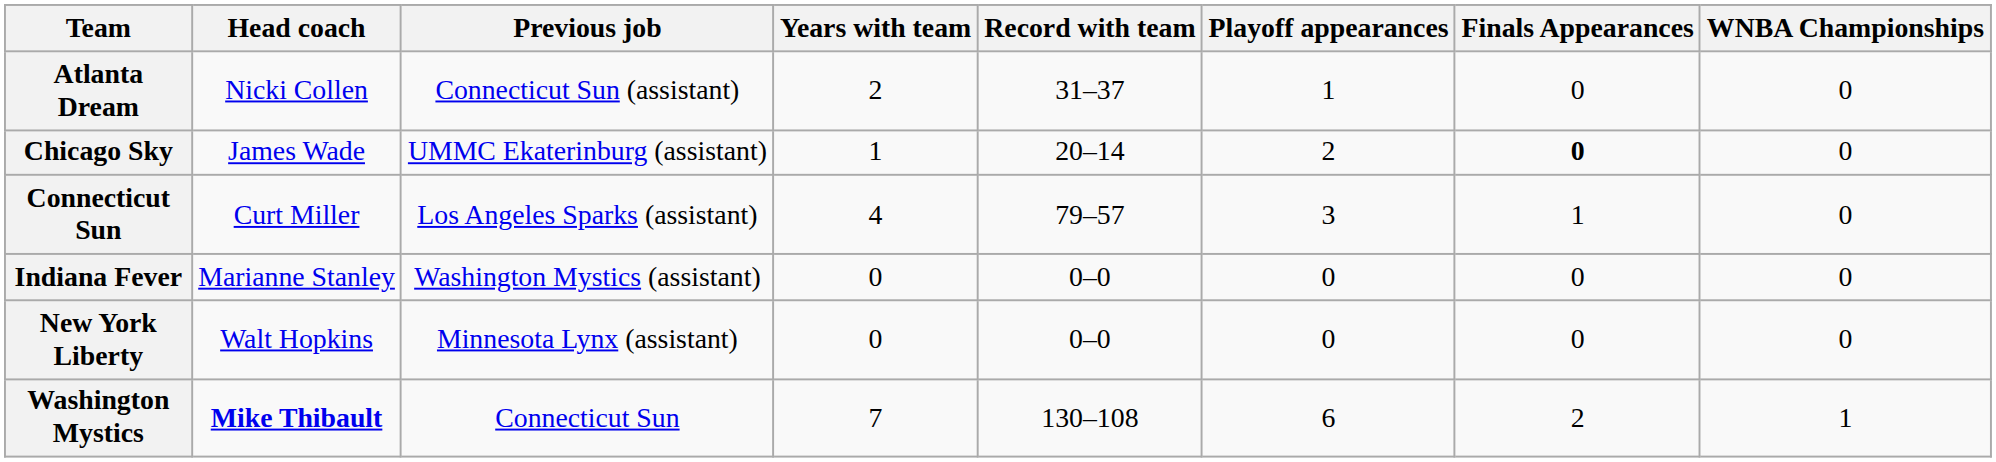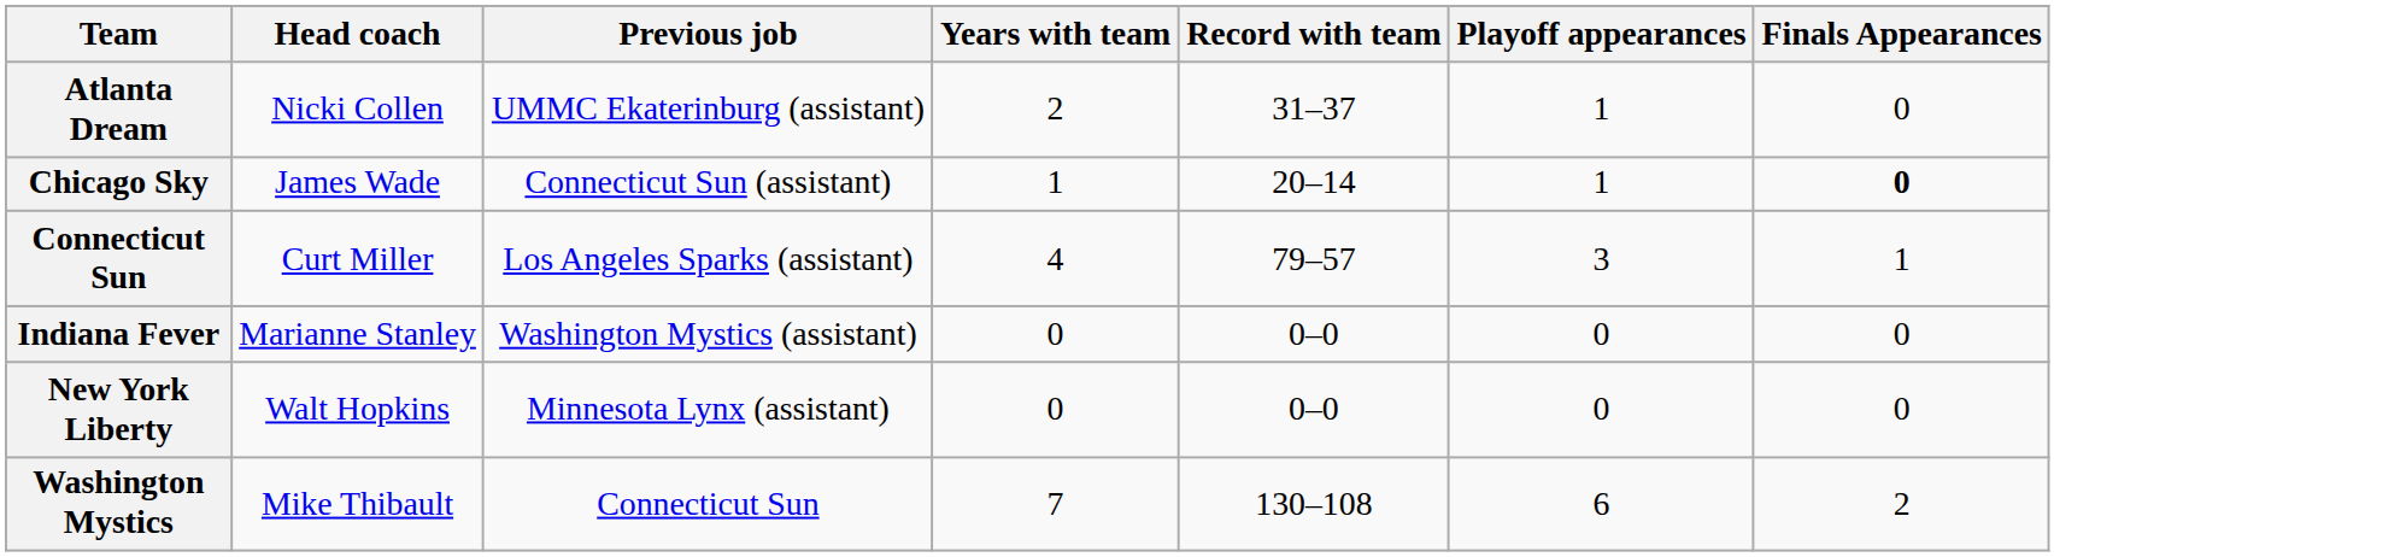- column: WNBA Championships | 0 | 0 | 0 | 0 | 0 | 1
Atlanta Dream | Previous job: Connecticut Sun (assistant) -> UMMC Ekaterinburg (assistant)
Chicago Sky | Previous job: UMMC Ekaterinburg (assistant) -> Connecticut Sun (assistant)
Chicago Sky | Playoff appearances: 2 -> 1
Washington Mystics | Head coach: bold -> normal
